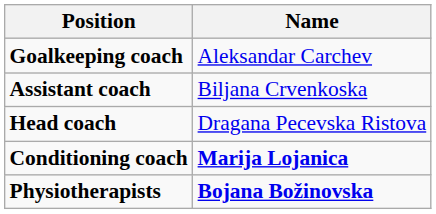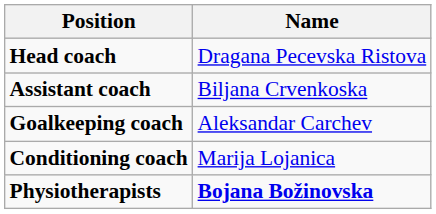rows swapped: Head coach <-> Goalkeeping coach
Conditioning coach | Name: bold -> normal
